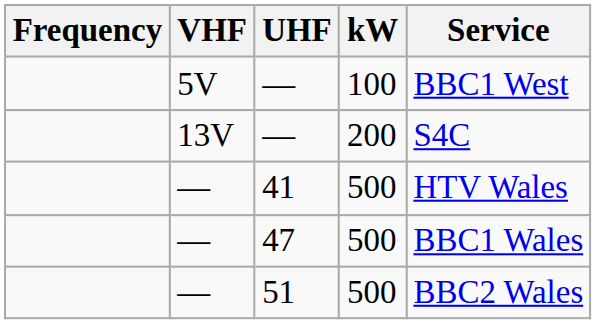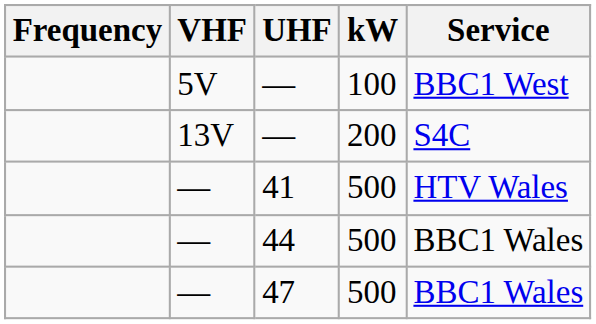+ row: — | 44 | 500 | BBC1 Wales
- row: — | 51 | 500 | BBC2 Wales
